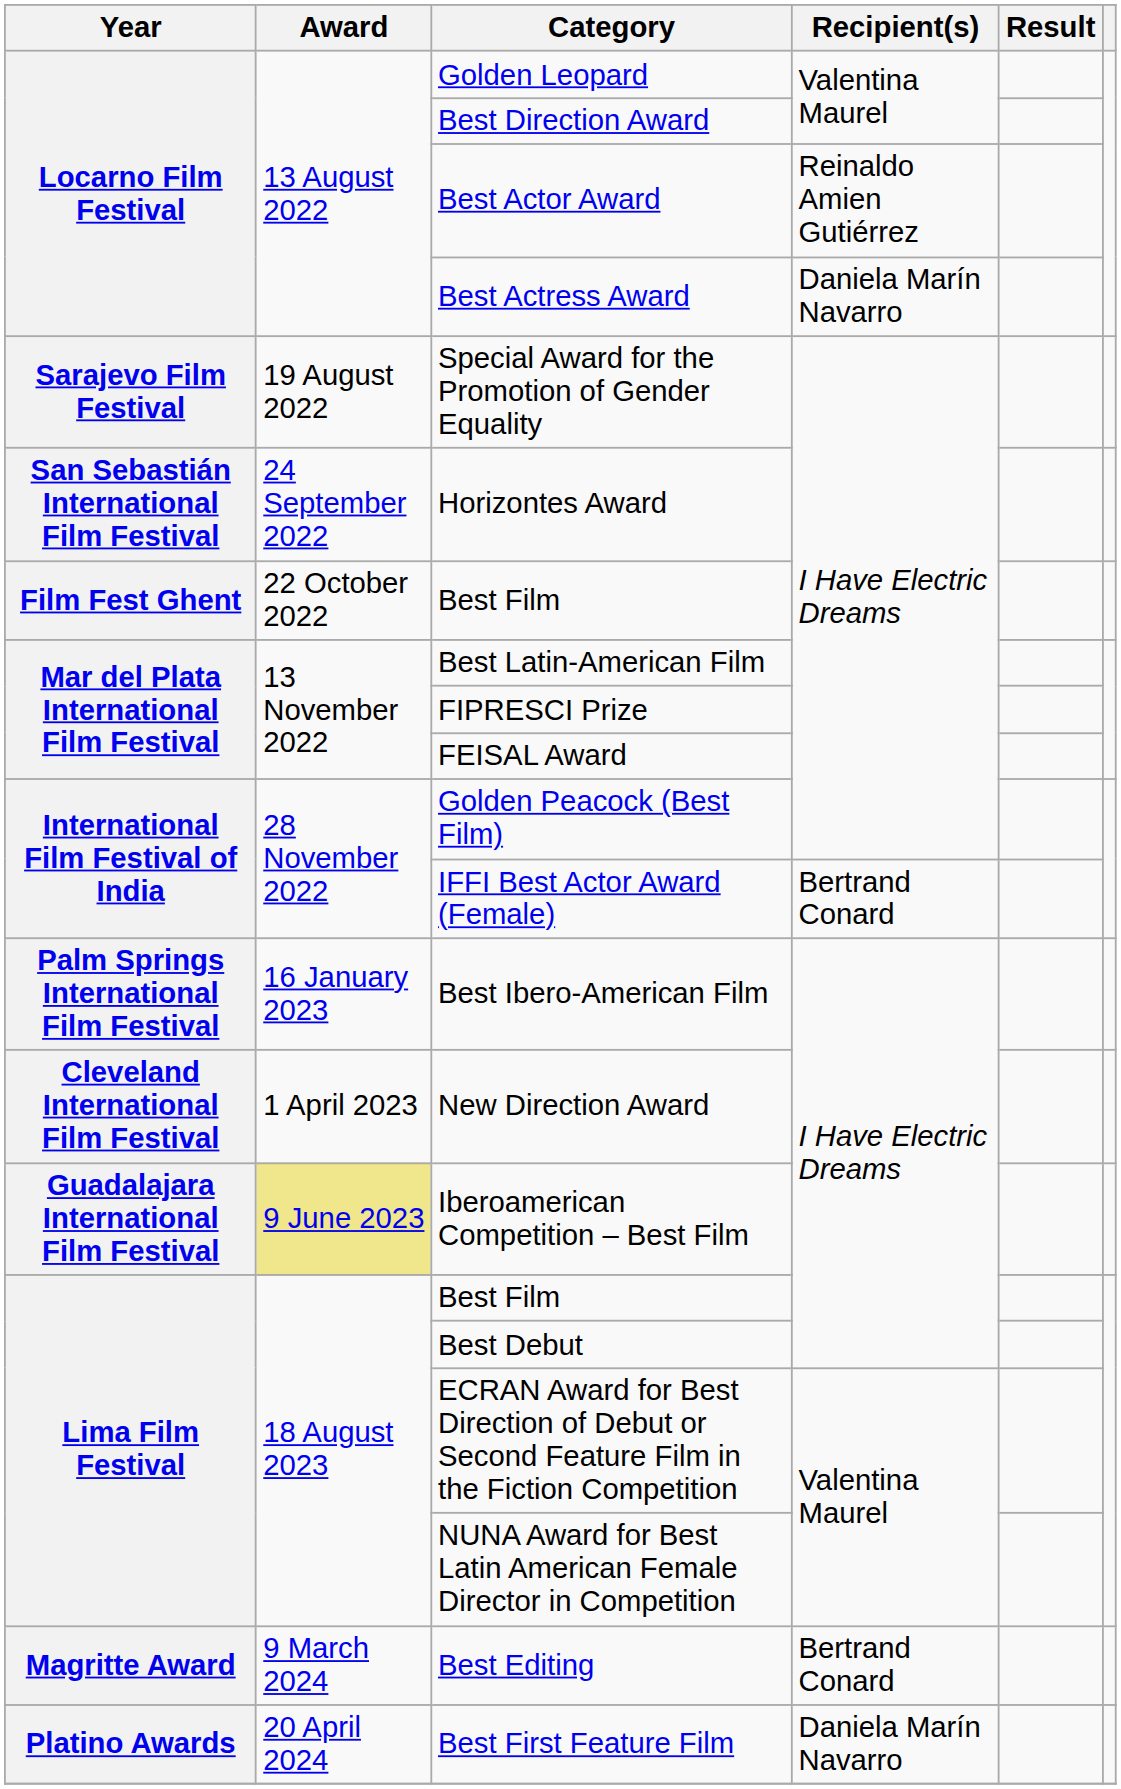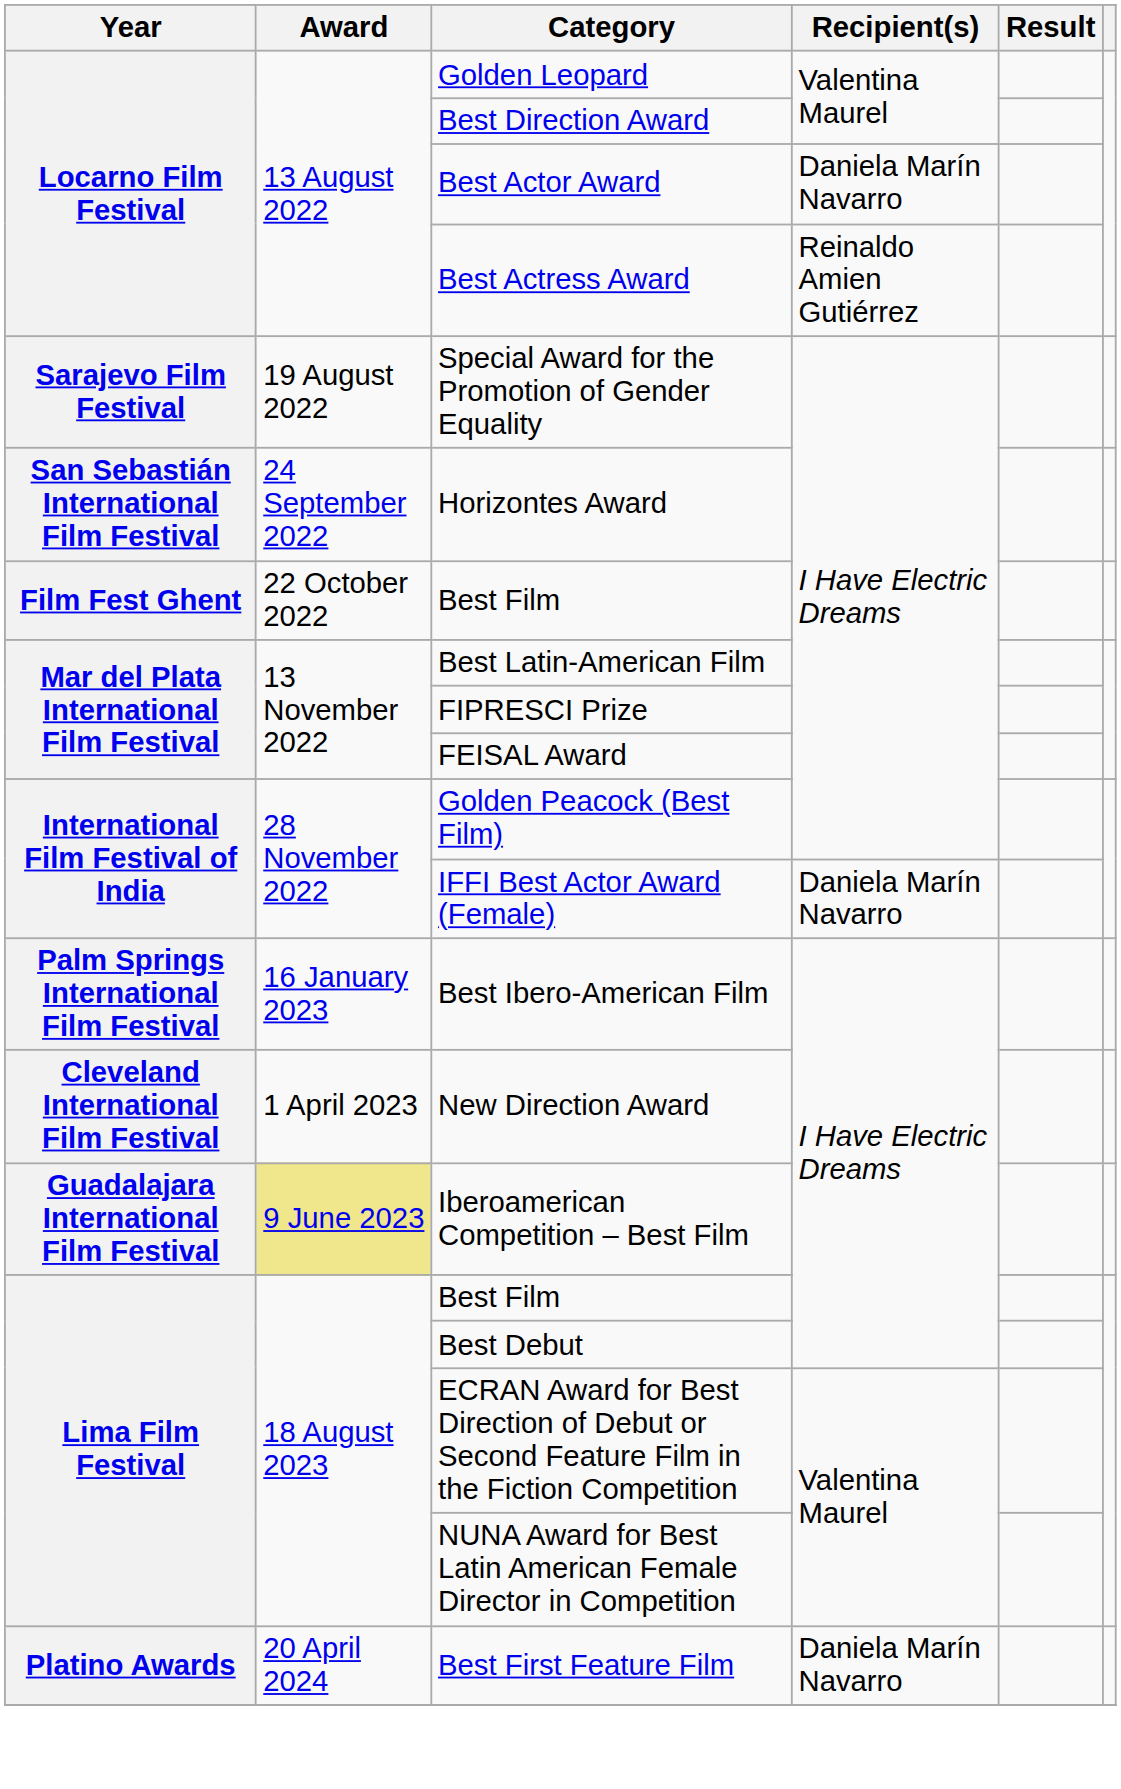Best Actor Award | Recipient(s): Reinaldo Amien Gutiérrez -> Daniela Marín Navarro
Best Actress Award | Recipient(s): Daniela Marín Navarro -> Reinaldo Amien Gutiérrez
IFFI Best Actor Award (Female) | Recipient(s): Bertrand Conard -> Daniela Marín Navarro
- row: Magritte Award | 9 March 2024 | Best Editing | Bertrand Conard
